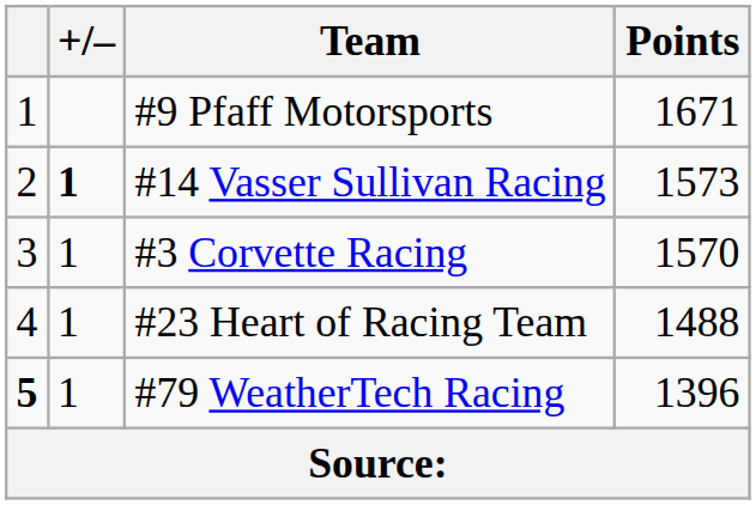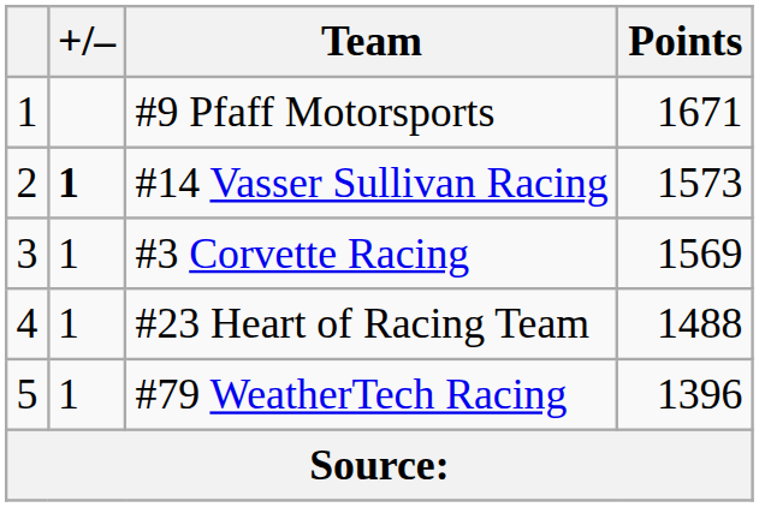#3 Corvette Racing | Points: 1570 -> 1569
#79 WeatherTech Racing | column 1: bold -> normal
